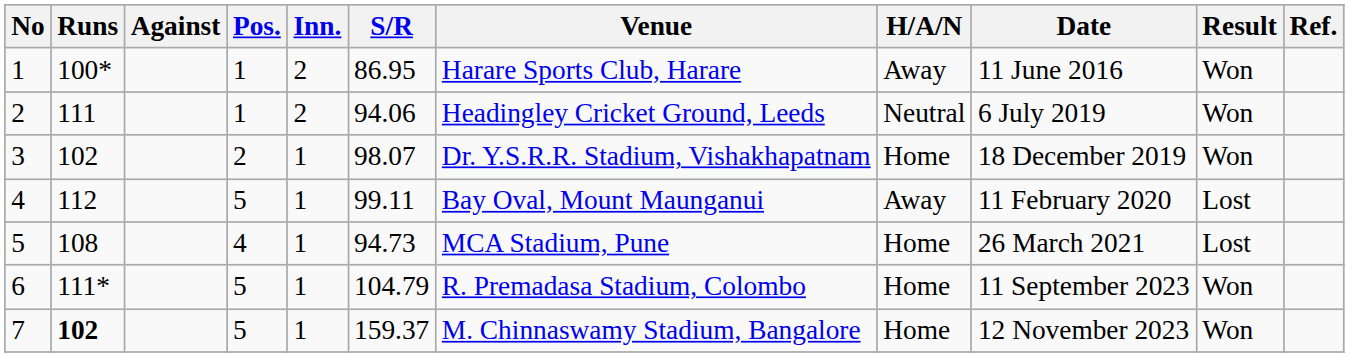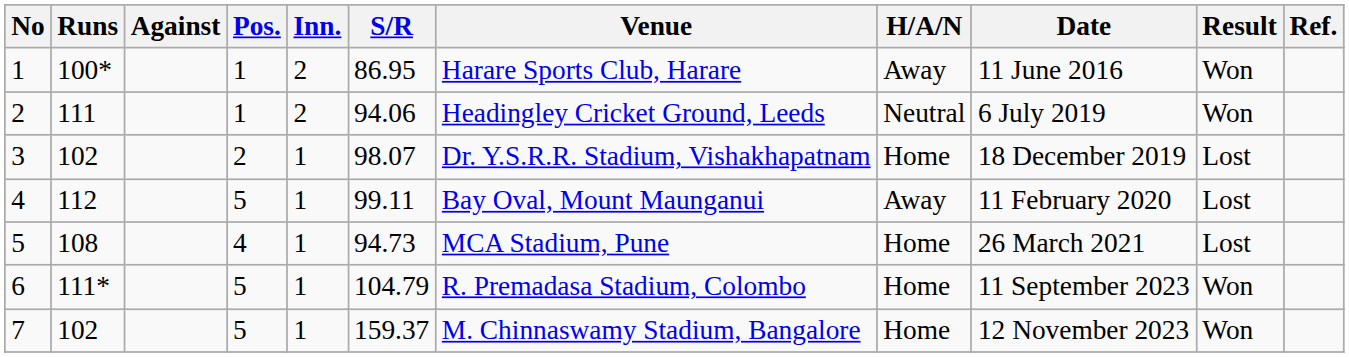3 | Result: Won -> Lost
7 | Runs: bold -> normal
